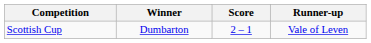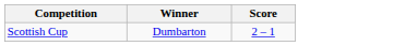- column: Runner-up | Vale of Leven
